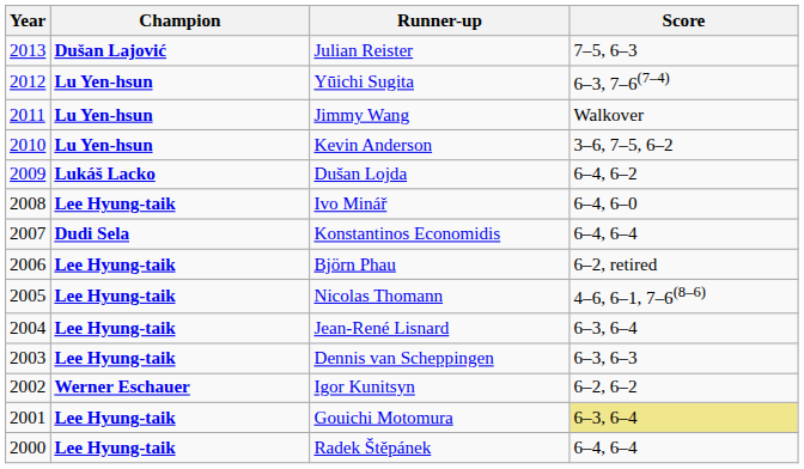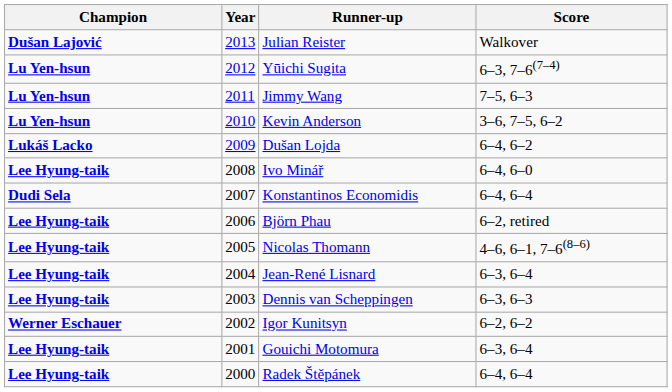columns swapped: Year <-> Champion
Julian Reister | Score: 7–5, 6–3 -> Walkover
Jimmy Wang | Score: Walkover -> 7–5, 6–3
Gouichi Motomura | Score: khaki background -> no background
